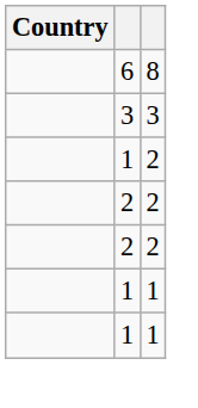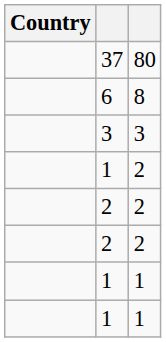+ row: 37 | 80
